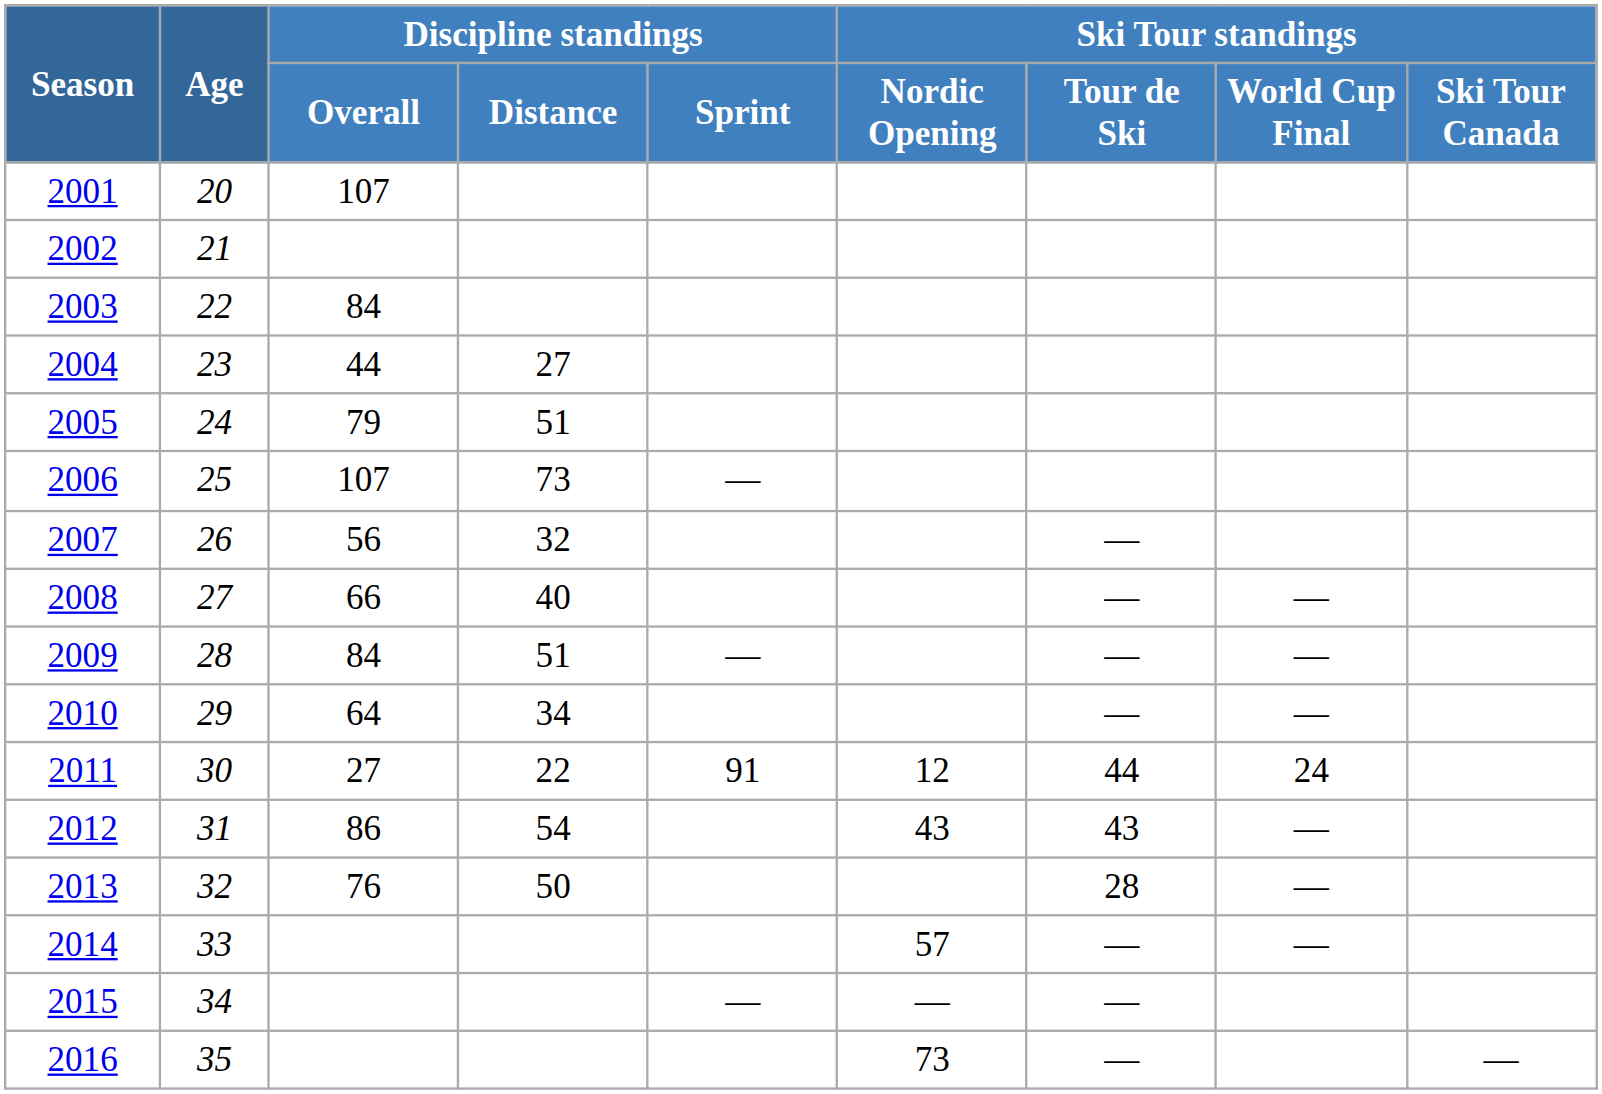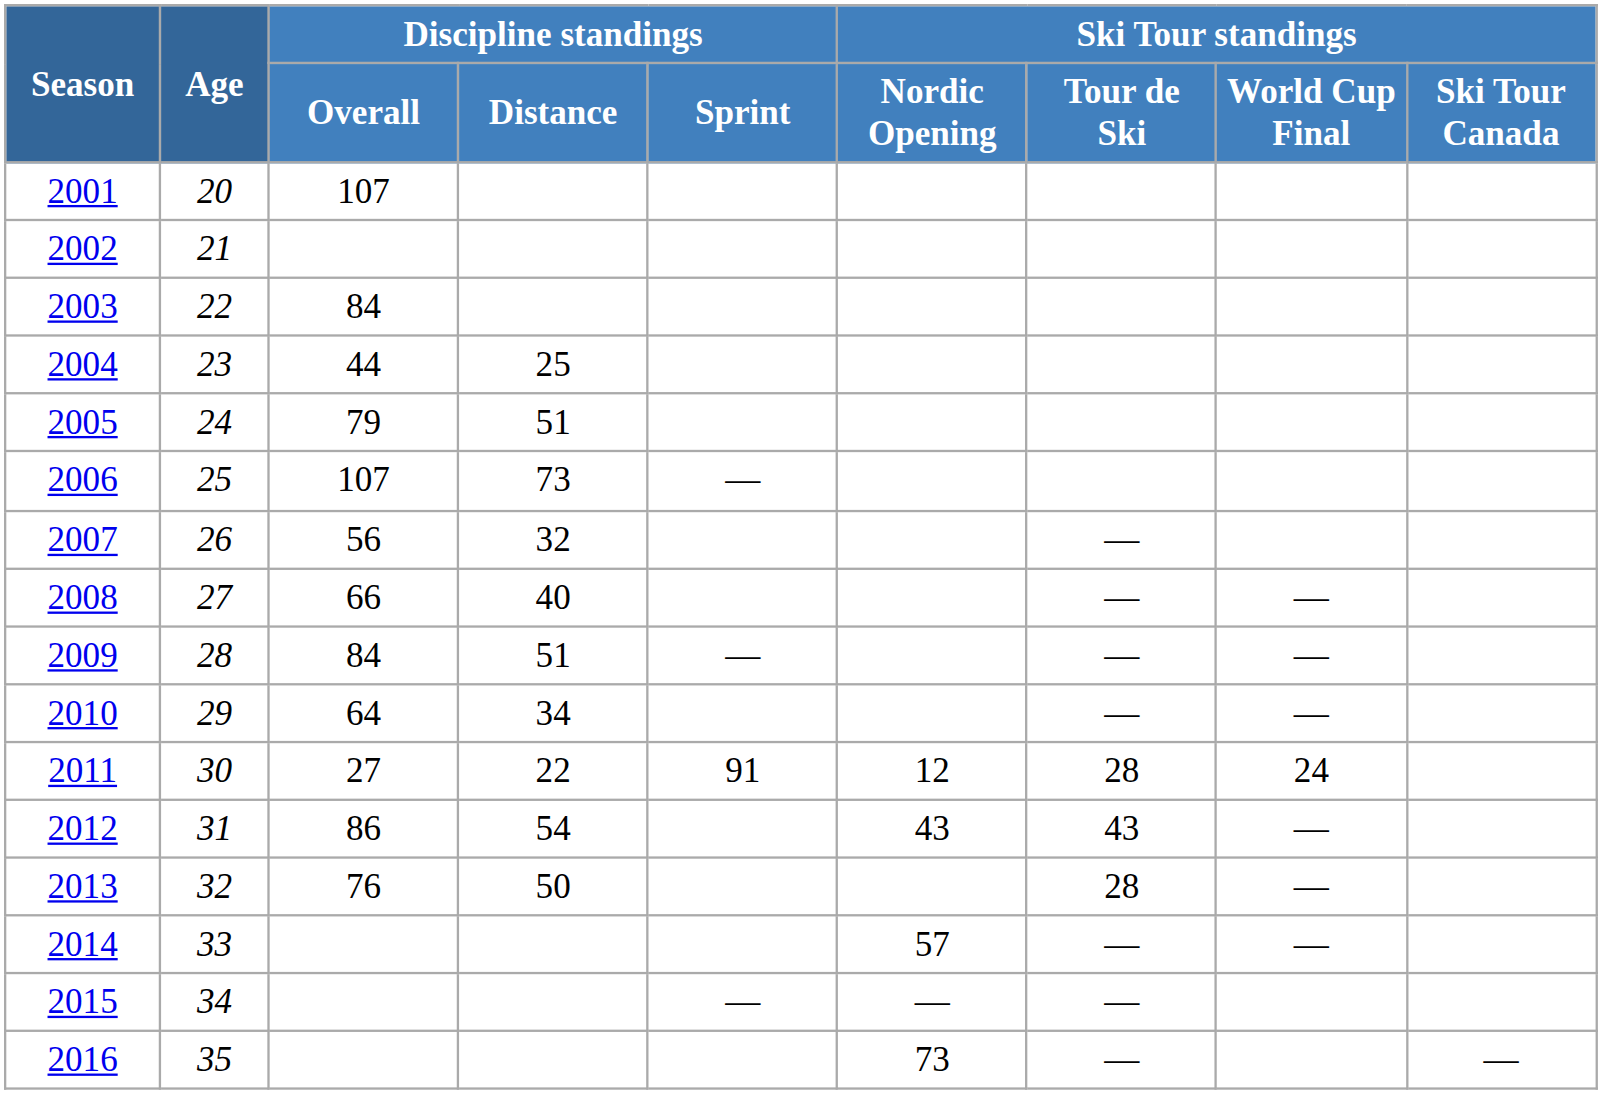2004 | Discipline standings / Distance: 27 -> 25
2011 | Ski Tour standings / Tour de Ski: 44 -> 28
